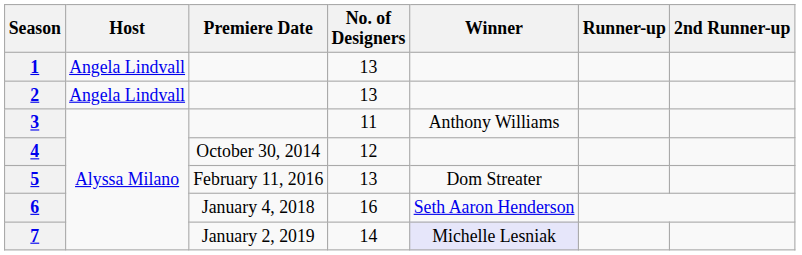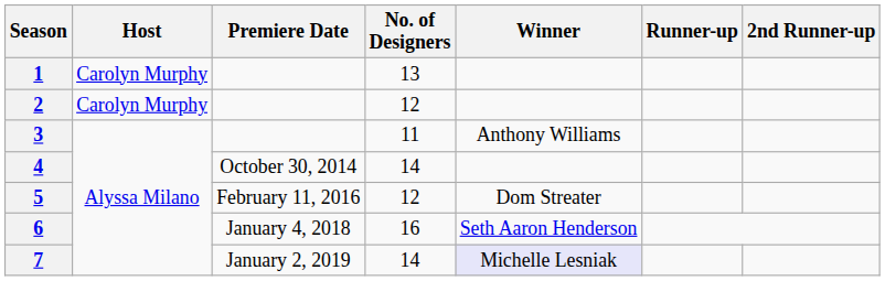1 | Host: Angela Lindvall -> Carolyn Murphy
2 | Host: Angela Lindvall -> Carolyn Murphy
2 | No. of Designers: 13 -> 12
4 | No. of Designers: 12 -> 14
5 | No. of Designers: 13 -> 12
